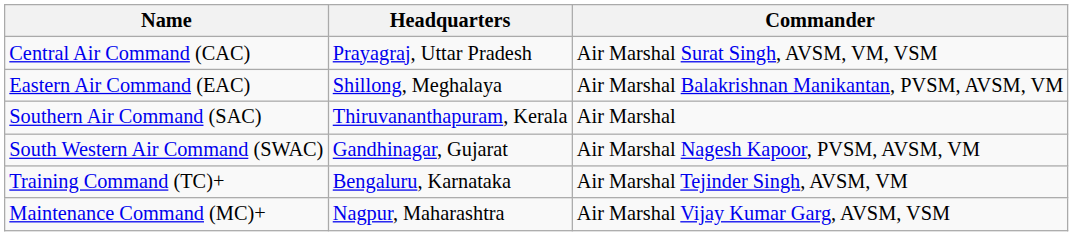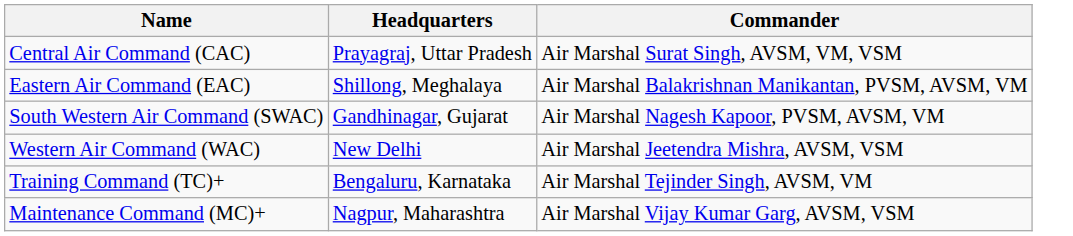- row: Southern Air Command (SAC) | Thiruvananthapuram, Kerala | Air Marshal
+ row: Western Air Command (WAC) | New Delhi | Air Marshal Jeetendra Mishra, AVSM, VSM
